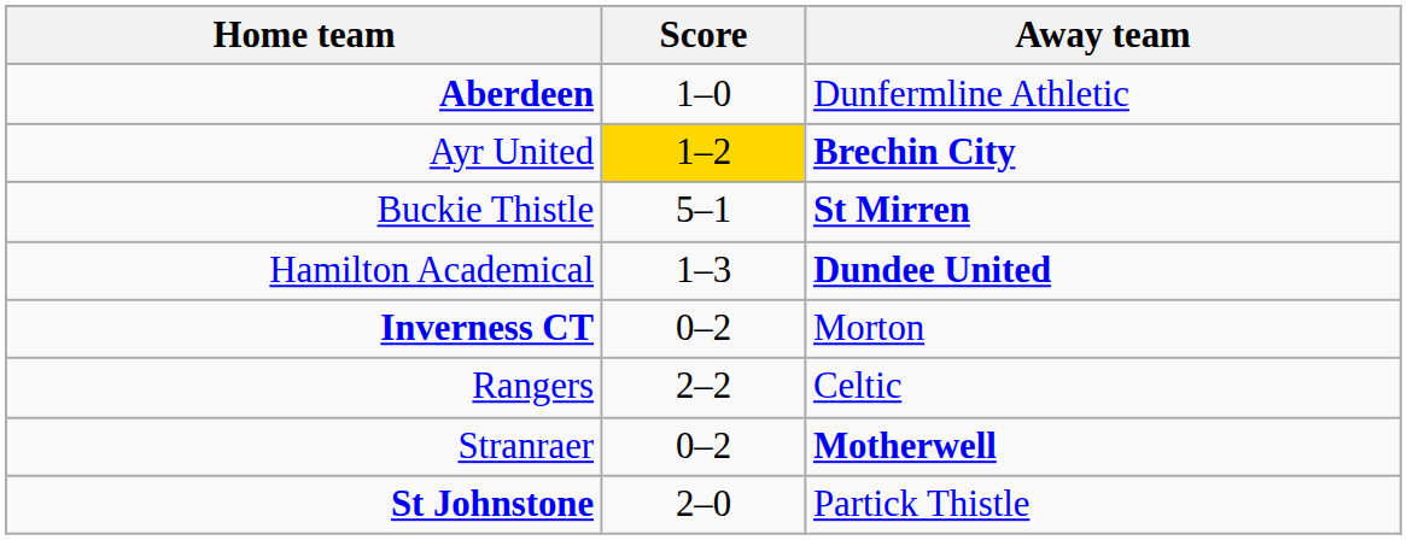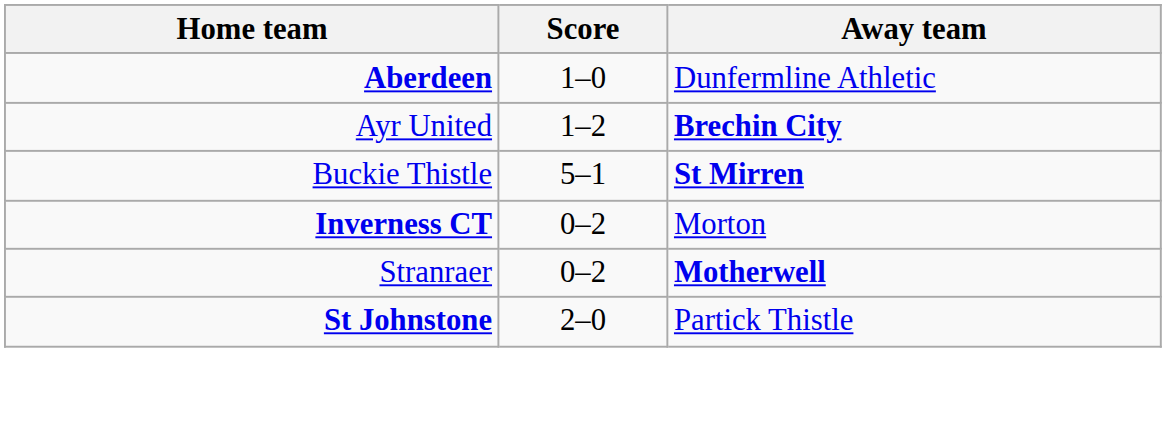Ayr United | Score: gold background -> no background
- row: Hamilton Academical | 1–3 | Dundee United
- row: Rangers | 2–2 | Celtic
